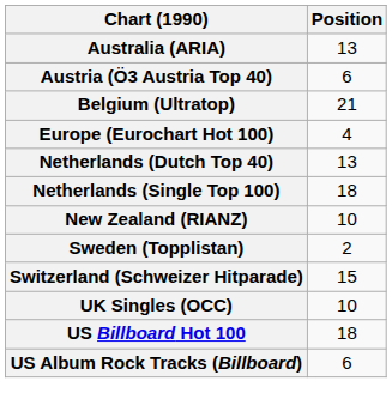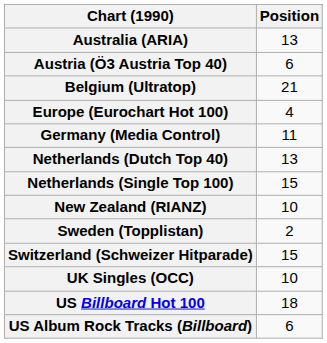+ row: Germany (Media Control) | 11
Netherlands (Single Top 100) | Position: 18 -> 15
